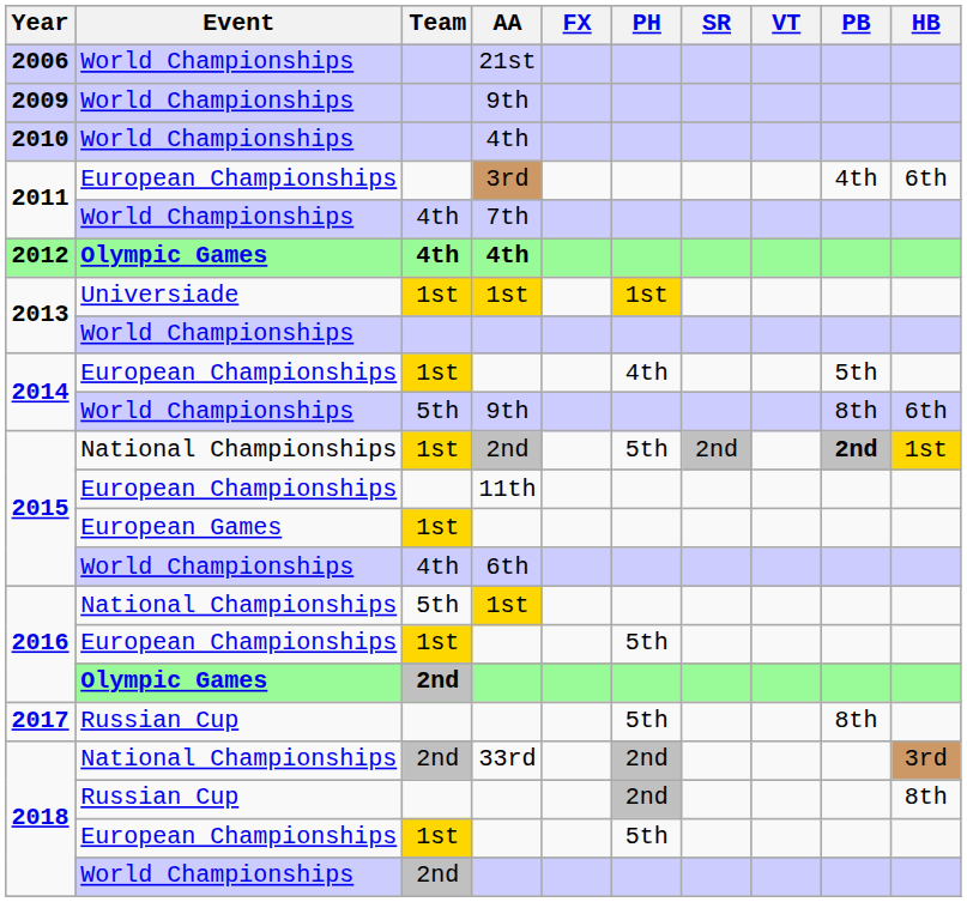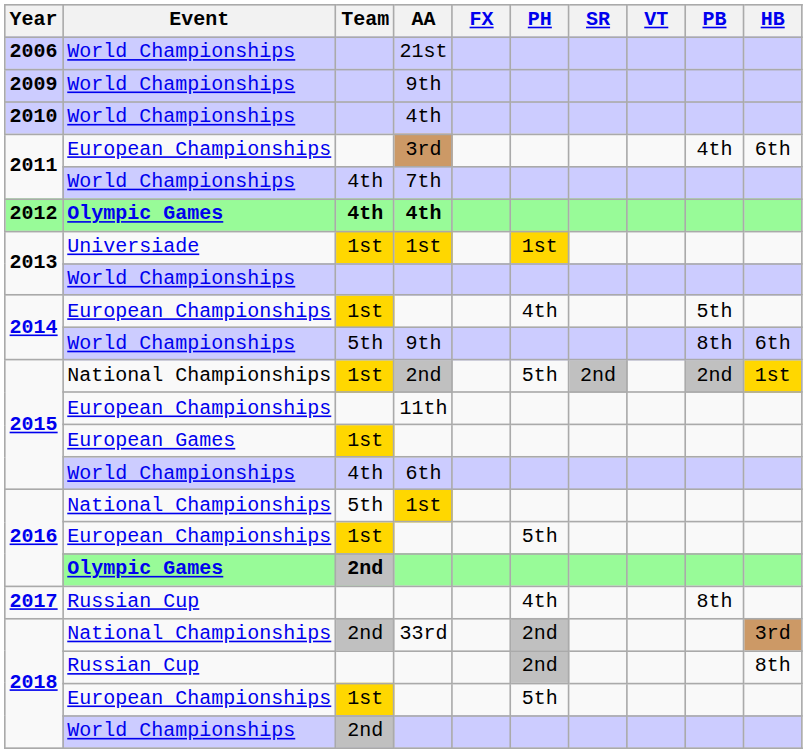2015 / National Championships | PB: bold -> normal
2017 | PH: 5th -> 4th
